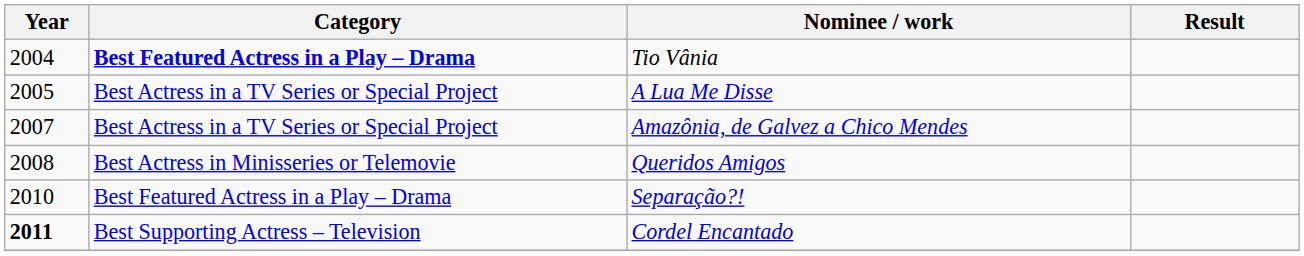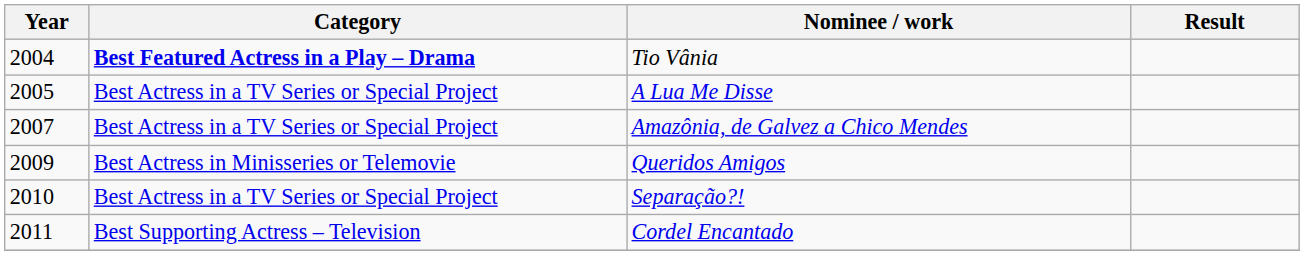Queridos Amigos | Year: 2008 -> 2009
Separação?! | Category: Best Featured Actress in a Play – Drama -> Best Actress in a TV Series or Special Project
Cordel Encantado | Year: bold -> normal
